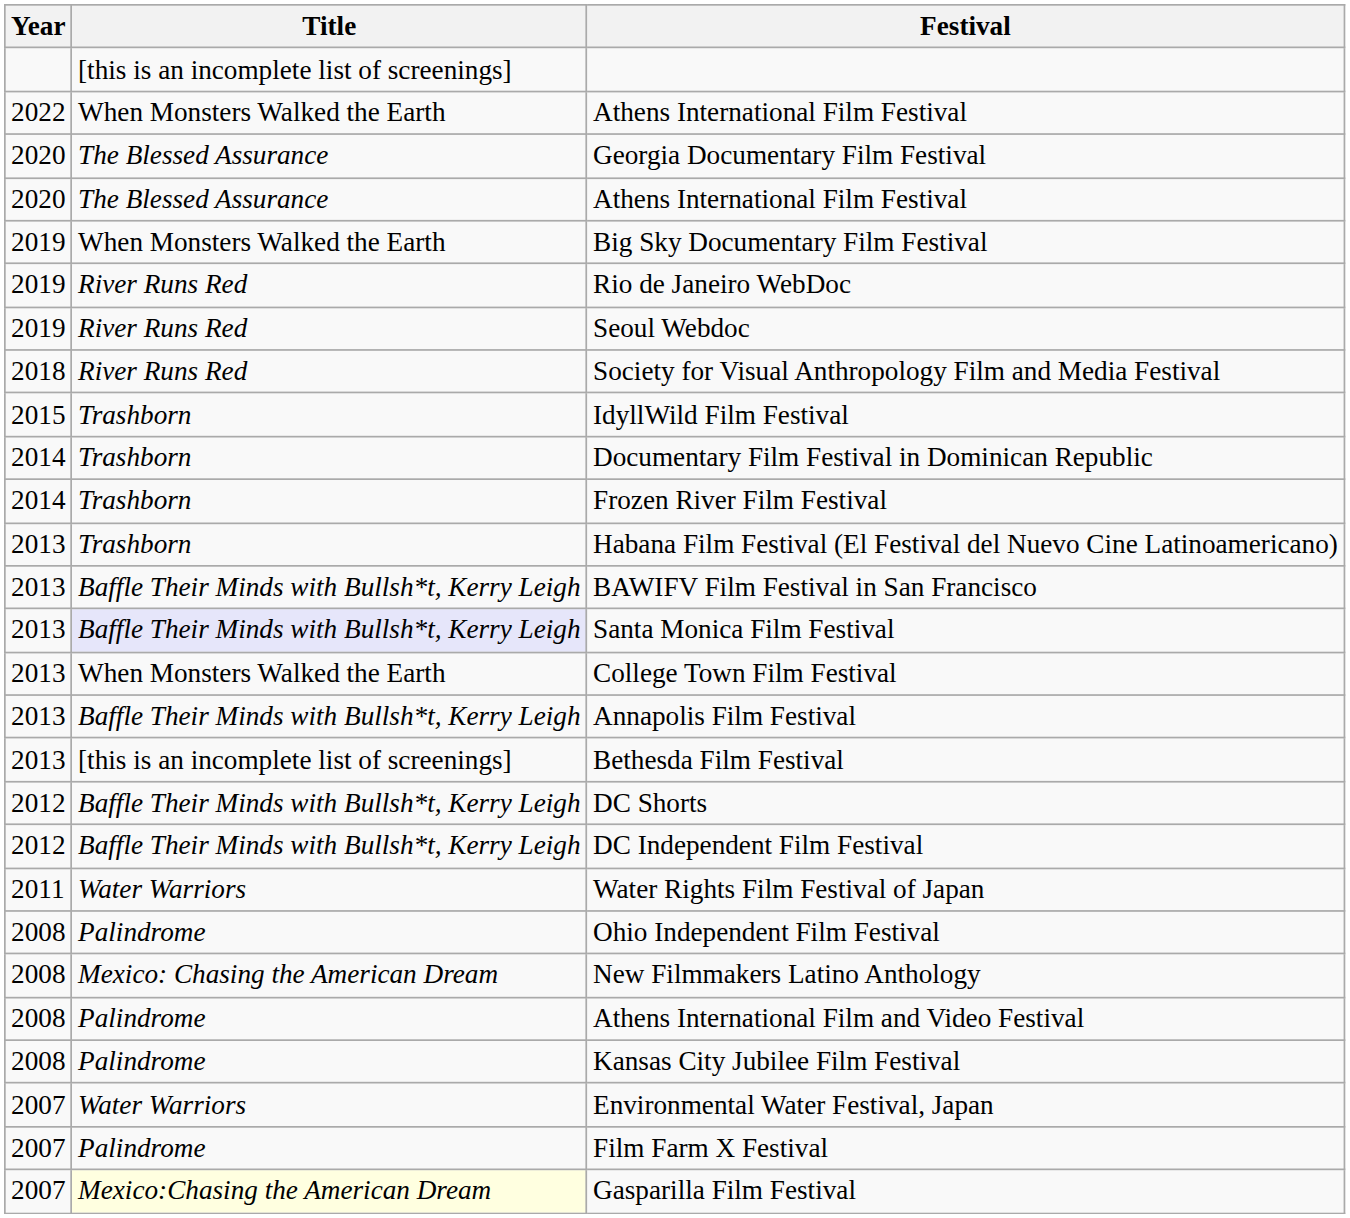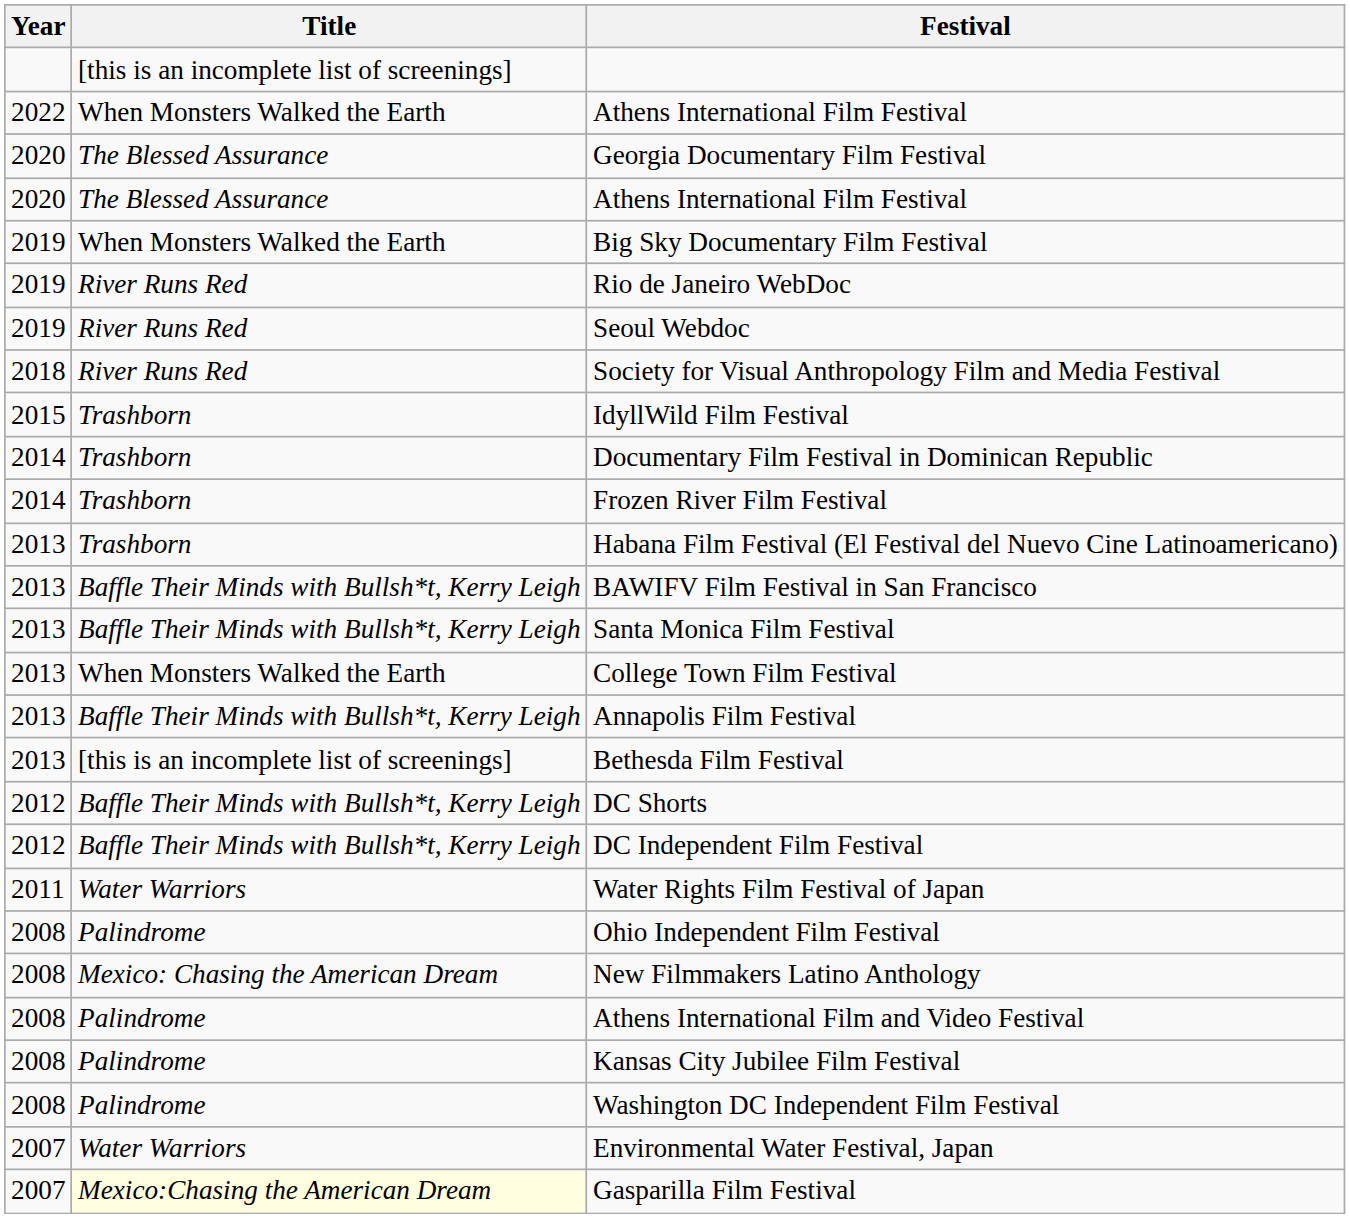Santa Monica Film Festival | Title: lavender background -> no background
+ row: 2008 | Palindrome | Washington DC Independent Film Festival
- row: 2007 | Palindrome | Film Farm X Festival
